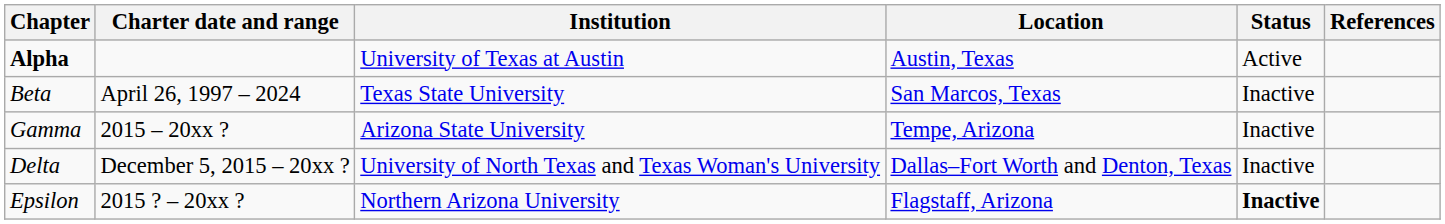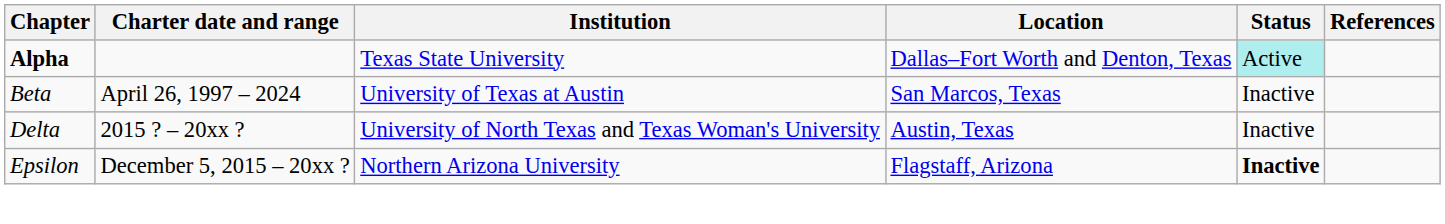Alpha | Institution: University of Texas at Austin -> Texas State University
Alpha | Location: Austin, Texas -> Dallas–Fort Worth and Denton, Texas
Alpha | Status: no background -> paleturquoise background
Beta | Institution: Texas State University -> University of Texas at Austin
- row: Gamma | 2015 – 20xx ? | Arizona State University | Tempe, Arizona | Inactive
Delta | Charter date and range: December 5, 2015 – 20xx ? -> 2015 ? – 20xx ?
Delta | Location: Dallas–Fort Worth and Denton, Texas -> Austin, Texas
Epsilon | Charter date and range: 2015 ? – 20xx ? -> December 5, 2015 – 20xx ?
